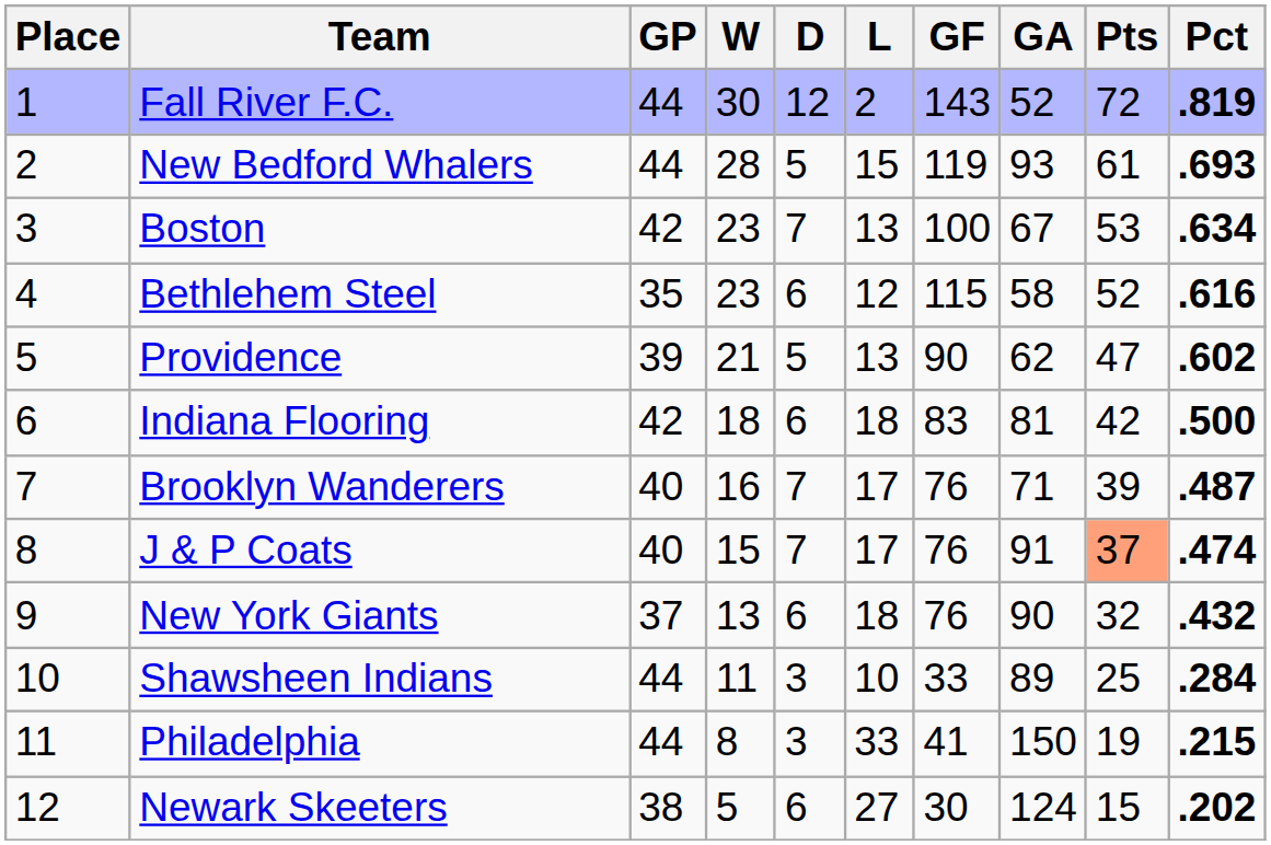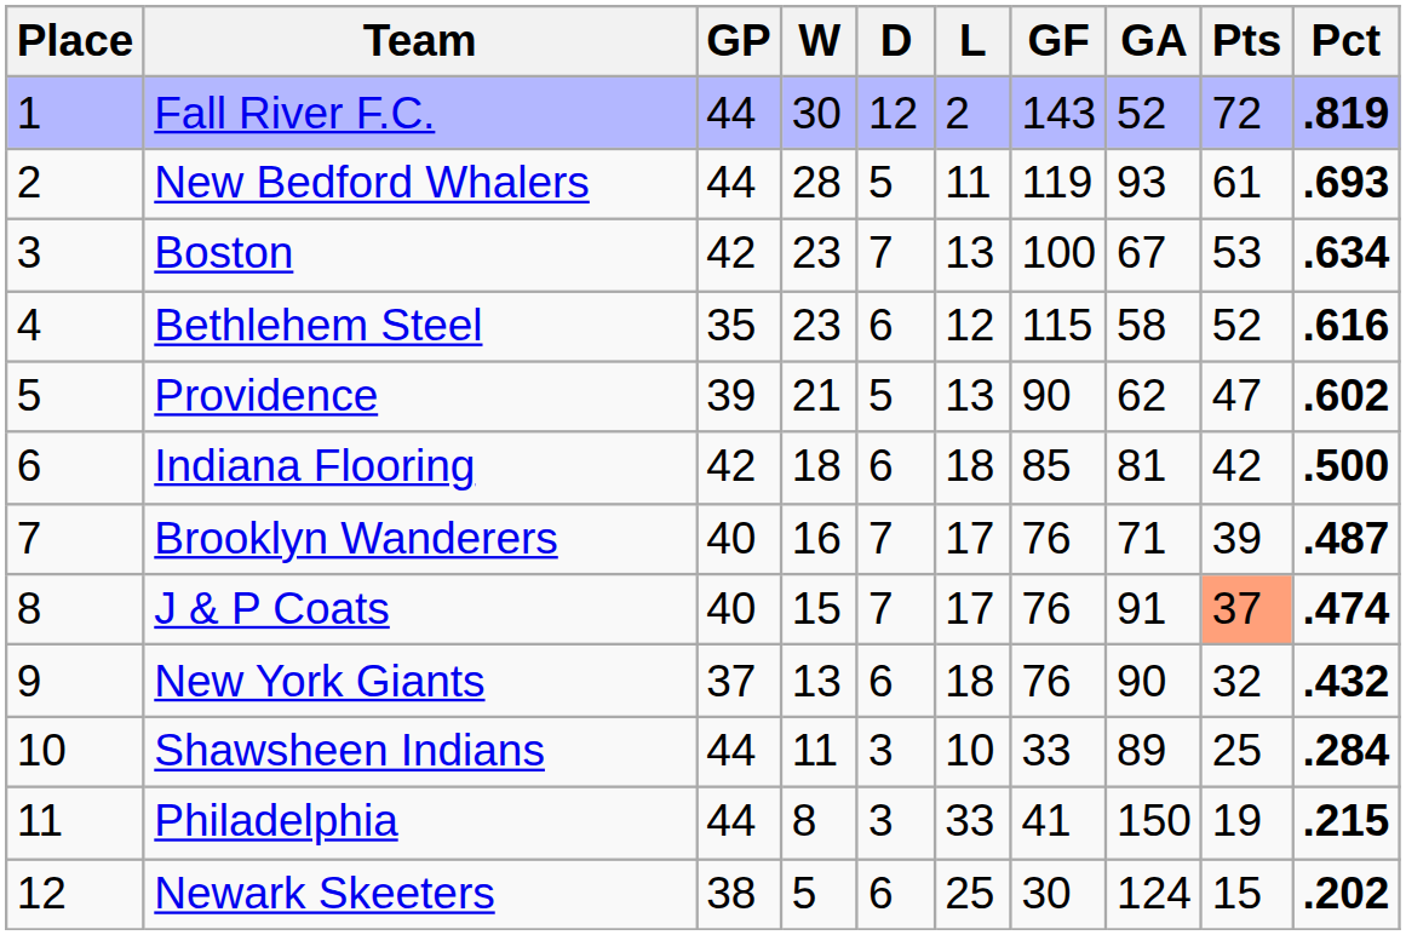New Bedford Whalers | L: 15 -> 11
Indiana Flooring | GF: 83 -> 85
Newark Skeeters | L: 27 -> 25
